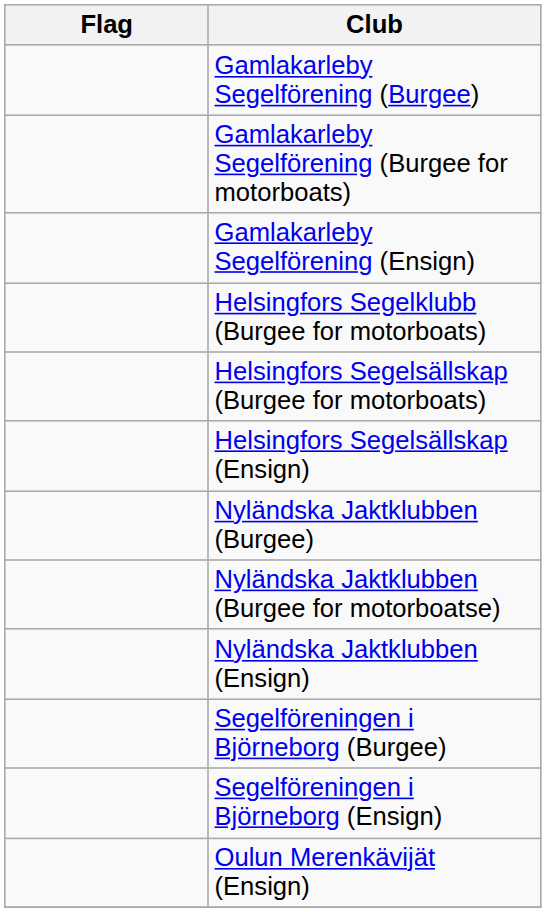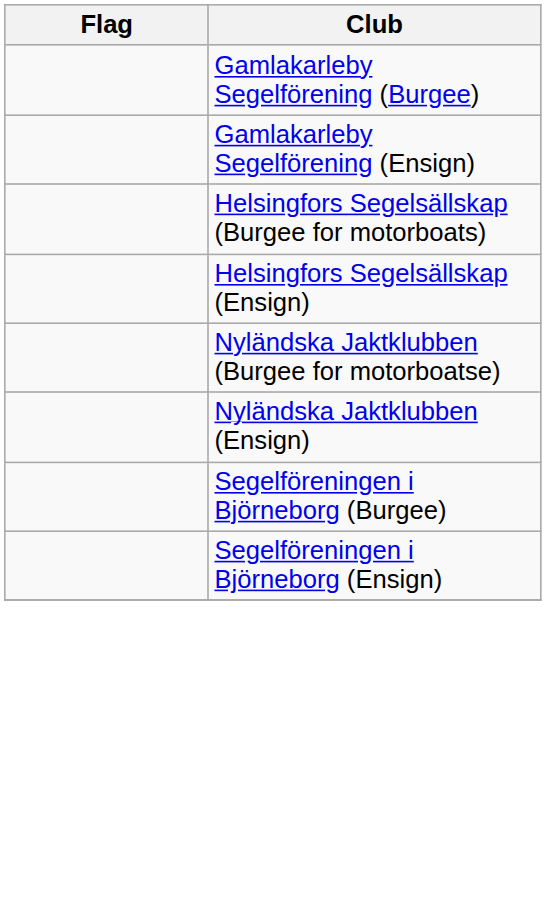- row: Gamlakarleby Segelförening (Burgee for motorboats)
- row: Helsingfors Segelklubb (Burgee for motorboats)
- row: Nyländska Jaktklubben (Burgee)
- row: Oulun Merenkävijät (Ensign)
